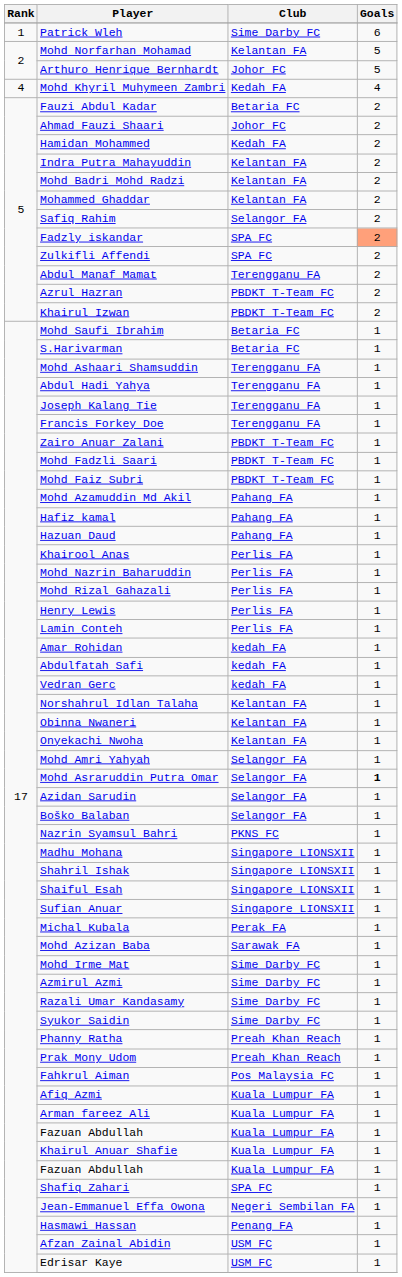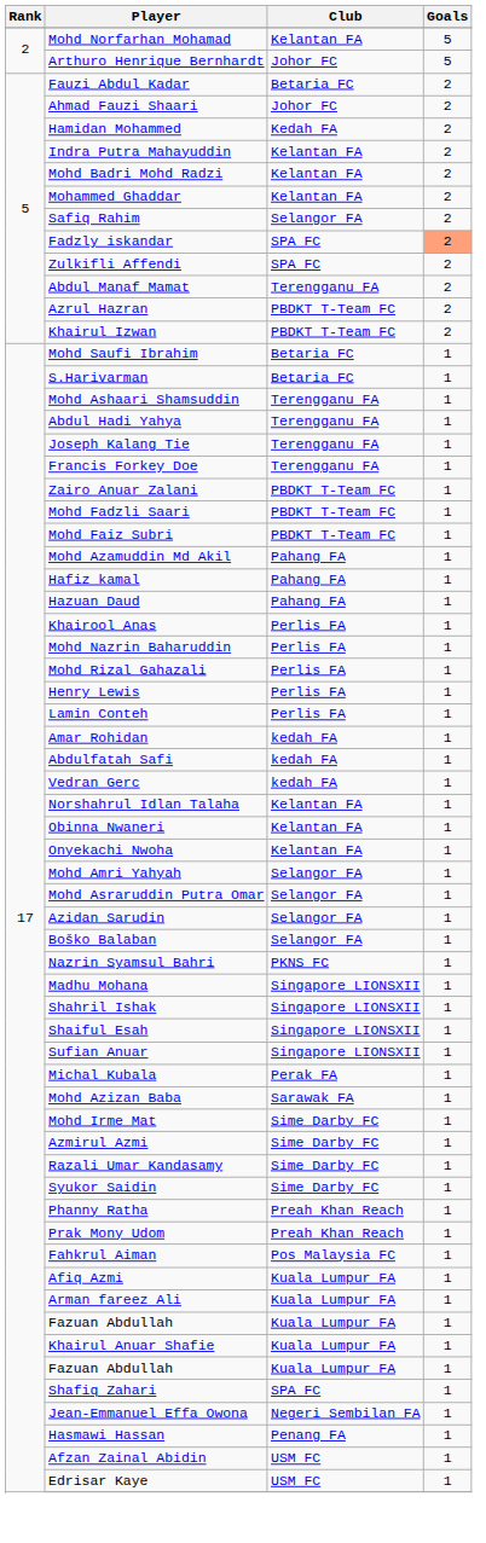- row: 1 | Patrick Wleh | Sime Darby FC | 6
- row: 4 | Mohd Khyril Muhymeen Zambri | Kedah FA | 4
Mohd Asraruddin Putra Omar | Goals: bold -> normal
